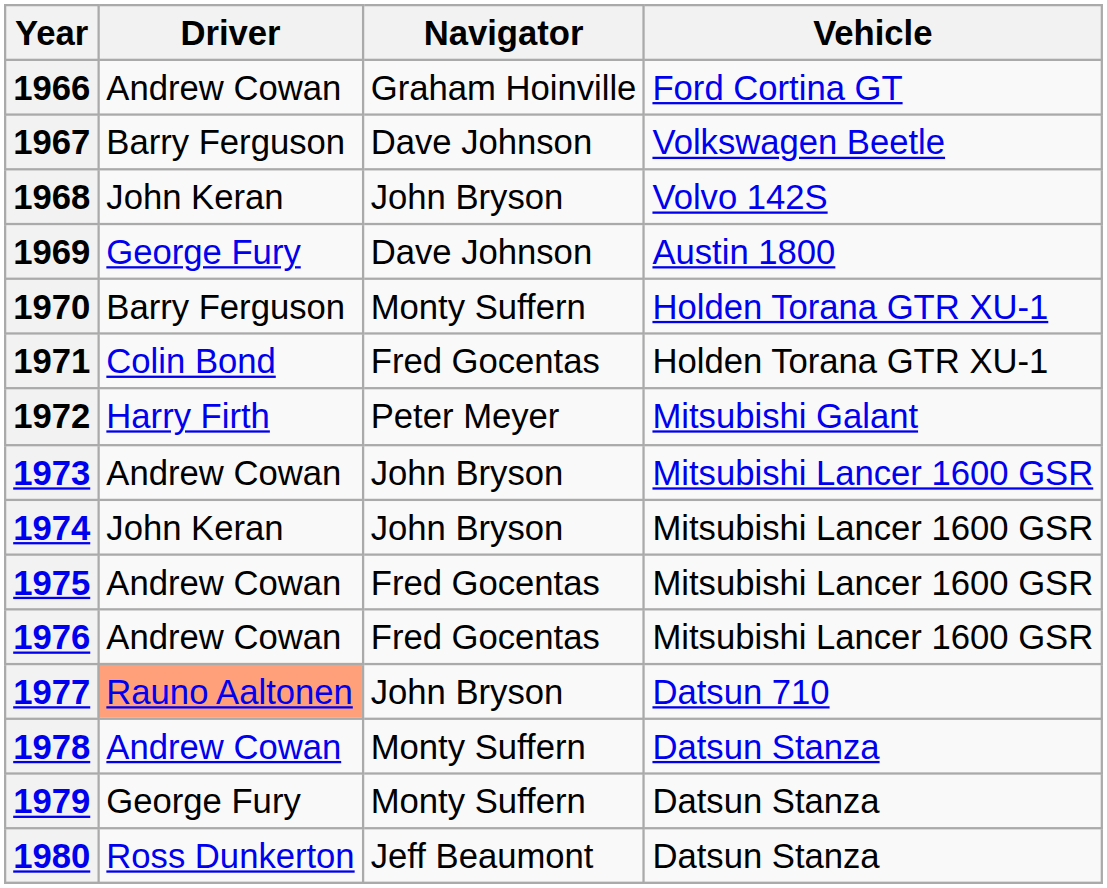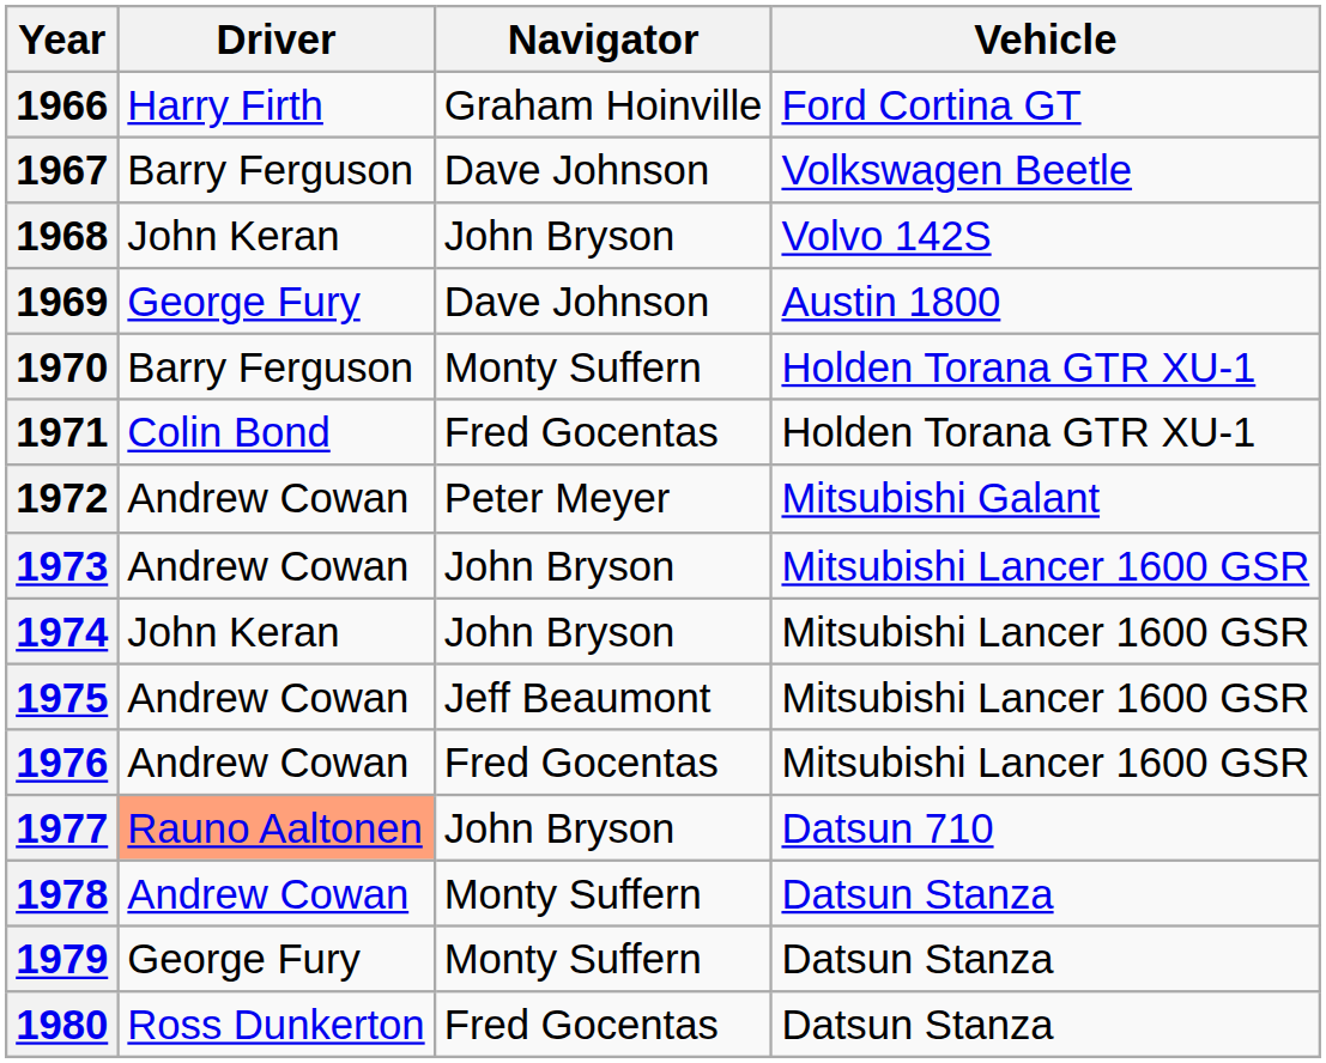1966 | Driver: Andrew Cowan -> Harry Firth
1972 | Driver: Harry Firth -> Andrew Cowan
1975 | Navigator: Fred Gocentas -> Jeff Beaumont
1980 | Navigator: Jeff Beaumont -> Fred Gocentas
